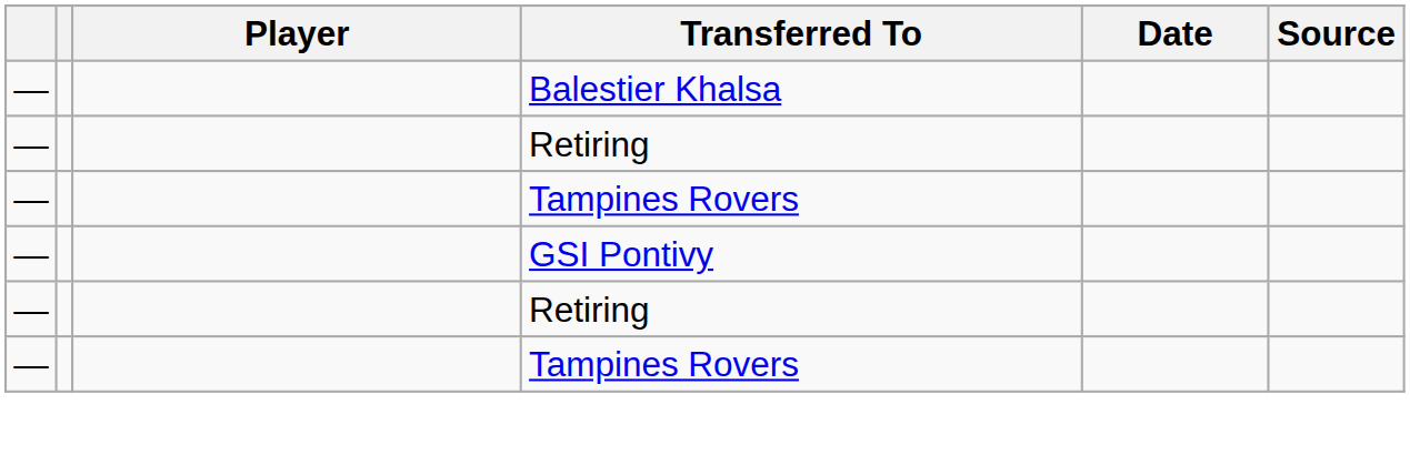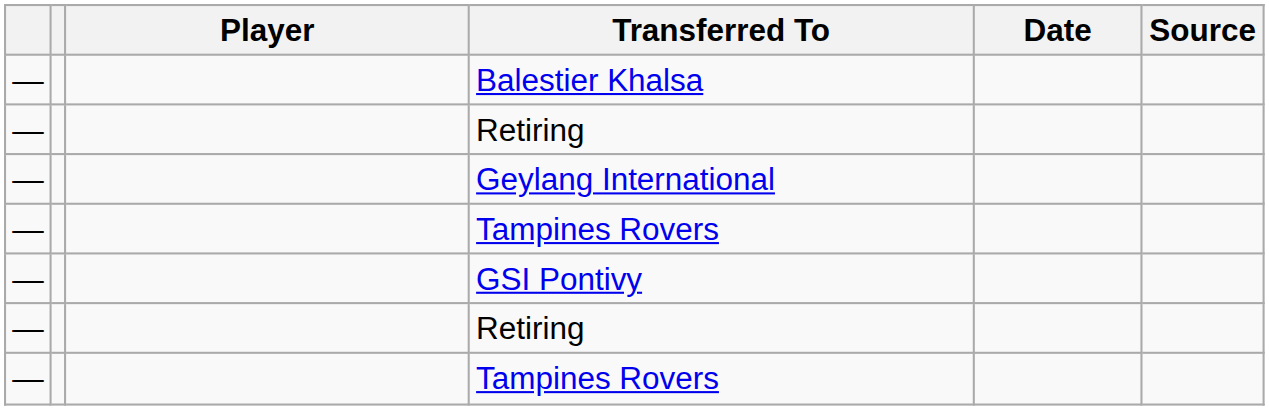+ row: — | Geylang International
